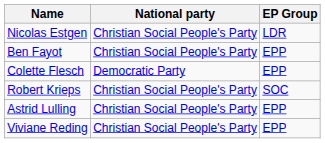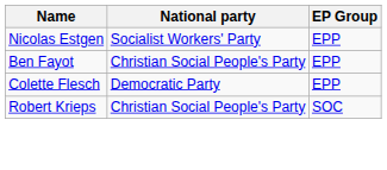Nicolas Estgen | National party: Christian Social People's Party -> Socialist Workers' Party
Nicolas Estgen | EP Group: LDR -> EPP
- row: Astrid Lulling | Christian Social People's Party | EPP
- row: Viviane Reding | Christian Social People's Party | EPP
